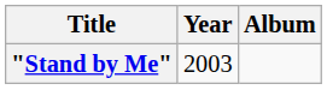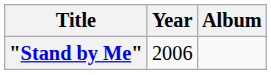"Stand by Me" | Year: 2003 -> 2006
